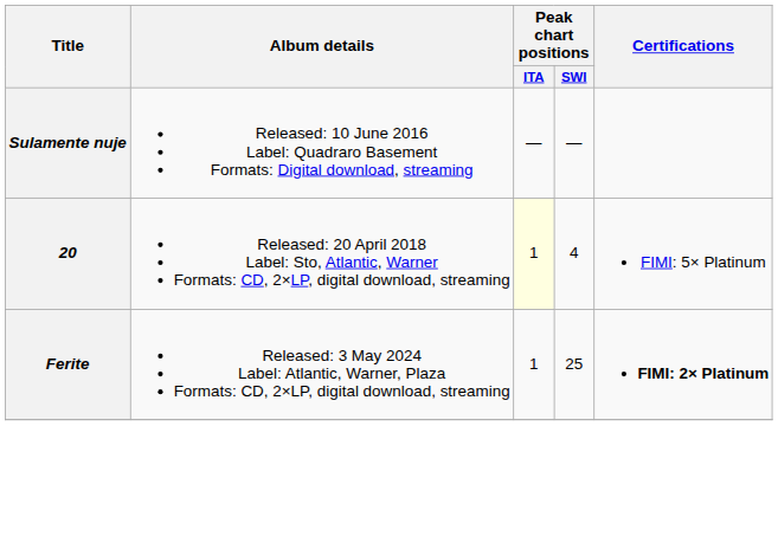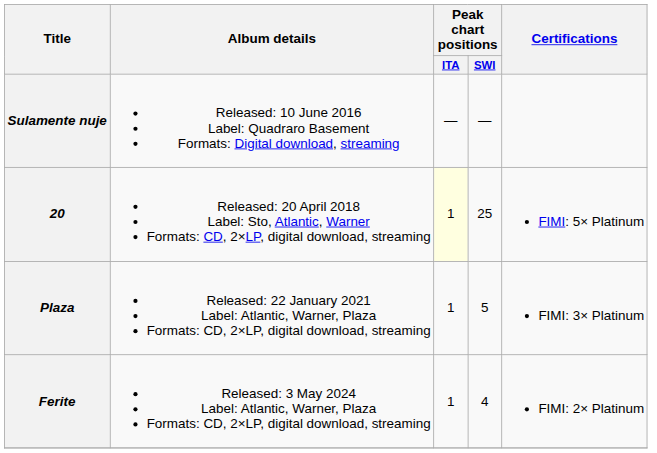20 | Peak chart positions / SWI: 4 -> 25
+ row: Plaza | Released: 22 January 2021 Label: Atlantic, Warner, Plaza Formats: CD, 2×LP, digital download, streaming | 1 | 5 | FIMI: 3× Platinum
Ferite | Peak chart positions / SWI: 25 -> 4
Ferite | Certifications: bold -> normal
